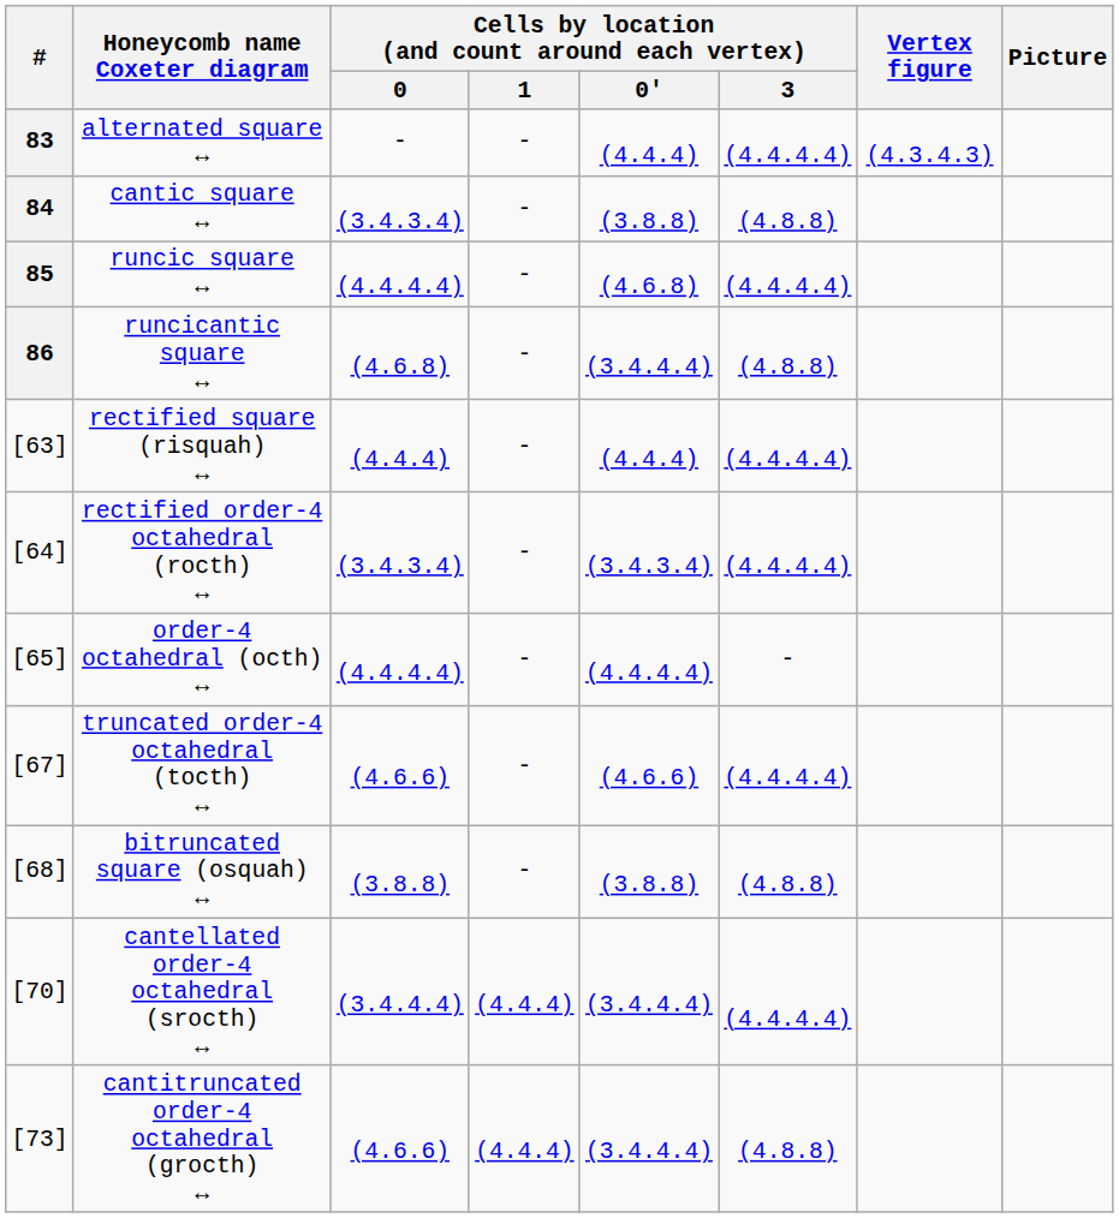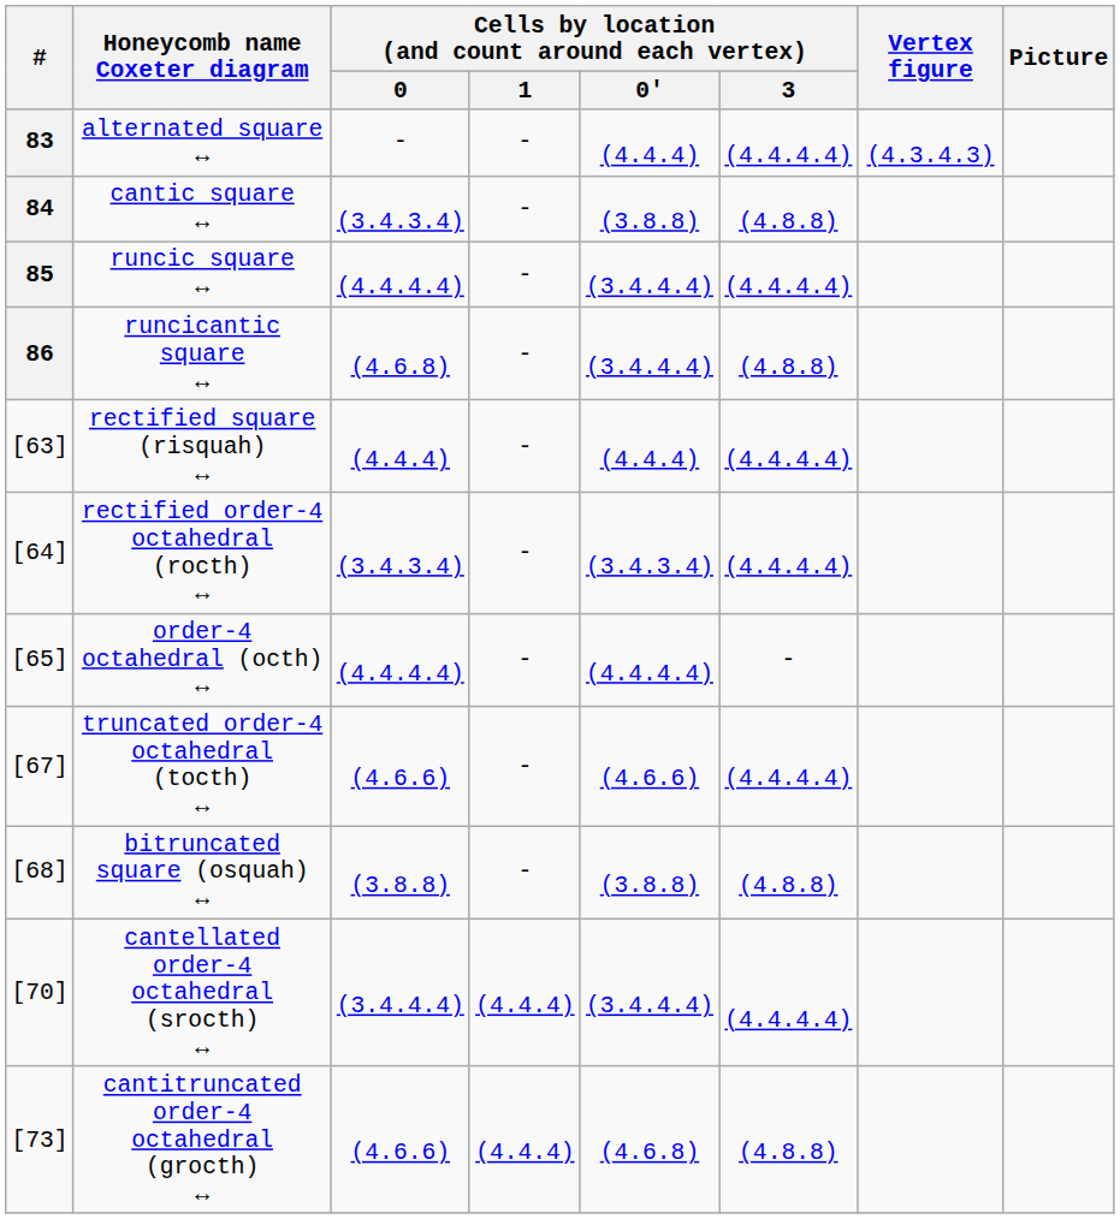runcic square ↔ | Cells by location (and count around each vertex) / 0': (4.6.8) -> (3.4.4.4)
cantitruncated order-4 octahedral (grocth) ↔ | Cells by location (and count around each vertex) / 0': (3.4.4.4) -> (4.6.8)
